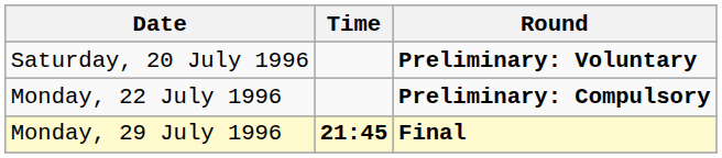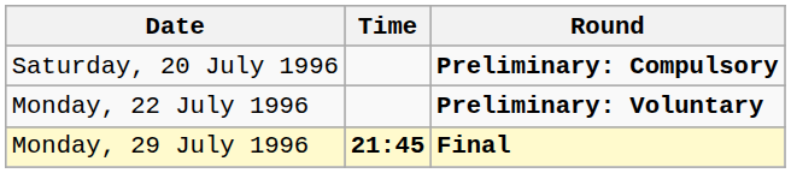Saturday, 20 July 1996 | Round: Preliminary: Voluntary -> Preliminary: Compulsory
Monday, 22 July 1996 | Round: Preliminary: Compulsory -> Preliminary: Voluntary
